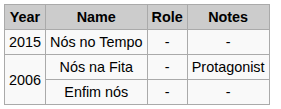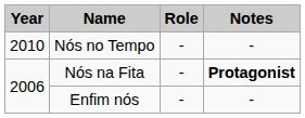Nós no Tempo | Year: 2015 -> 2010
Nós na Fita | Notes: normal -> bold
